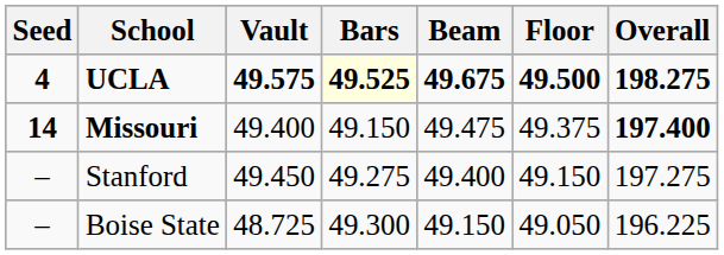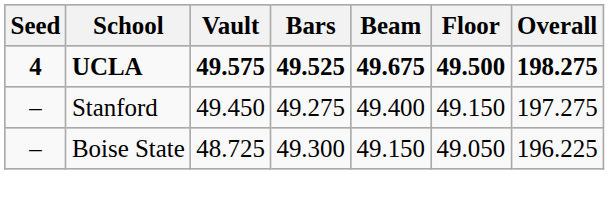UCLA | Bars: lightyellow background -> no background
- row: 14 | Missouri | 49.400 | 49.150 | 49.475 | 49.375 | 197.400
